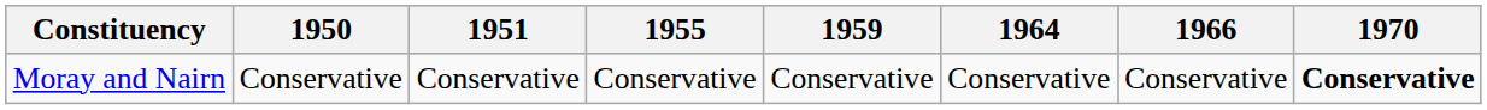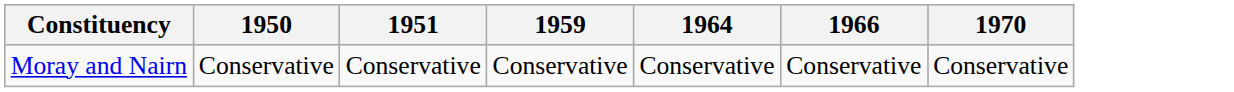- column: 1955 | Conservative
Moray and Nairn | 1970: bold -> normal
